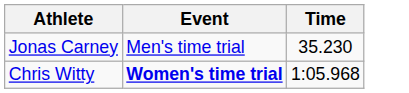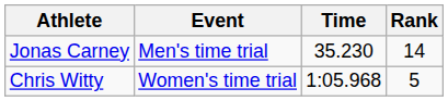+ column: Rank | 14 | 5
Chris Witty | Event: bold -> normal
